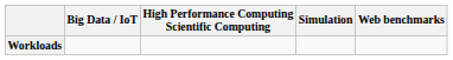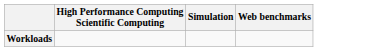- column: Big Data / IoT
